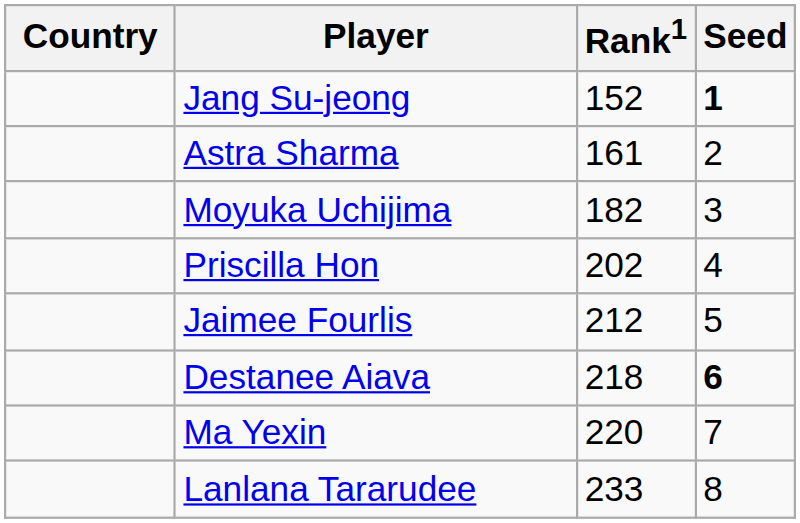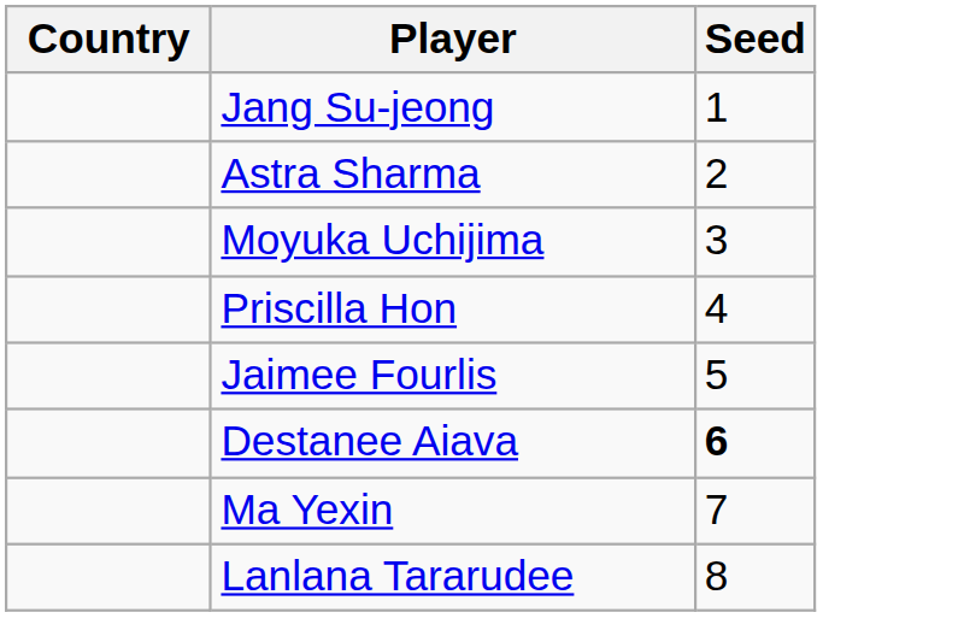- column: Rank1 | 152 | 161 | 182 | 202 | 212 | 218 | 220 | 233
Jang Su-jeong | Seed: bold -> normal
